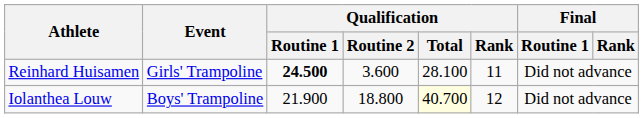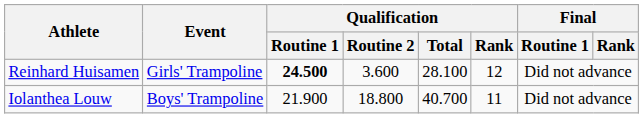Reinhard Huisamen | Qualification / Rank: 11 -> 12
Iolanthea Louw | Qualification / Total: lightyellow background -> no background
Iolanthea Louw | Qualification / Rank: 12 -> 11
